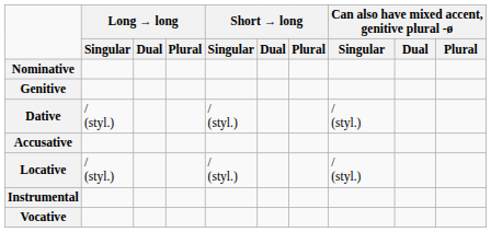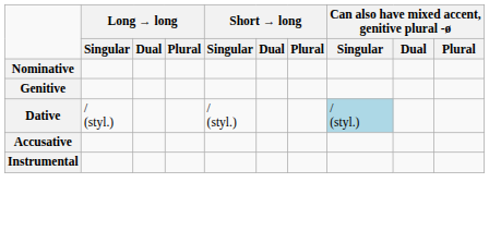Dative | Can also have mixed accent, genitive plural -ø / Singular: no background -> lightblue background
- row: Locative | / (styl.) | / (styl.) | / (styl.)
- row: Vocative
